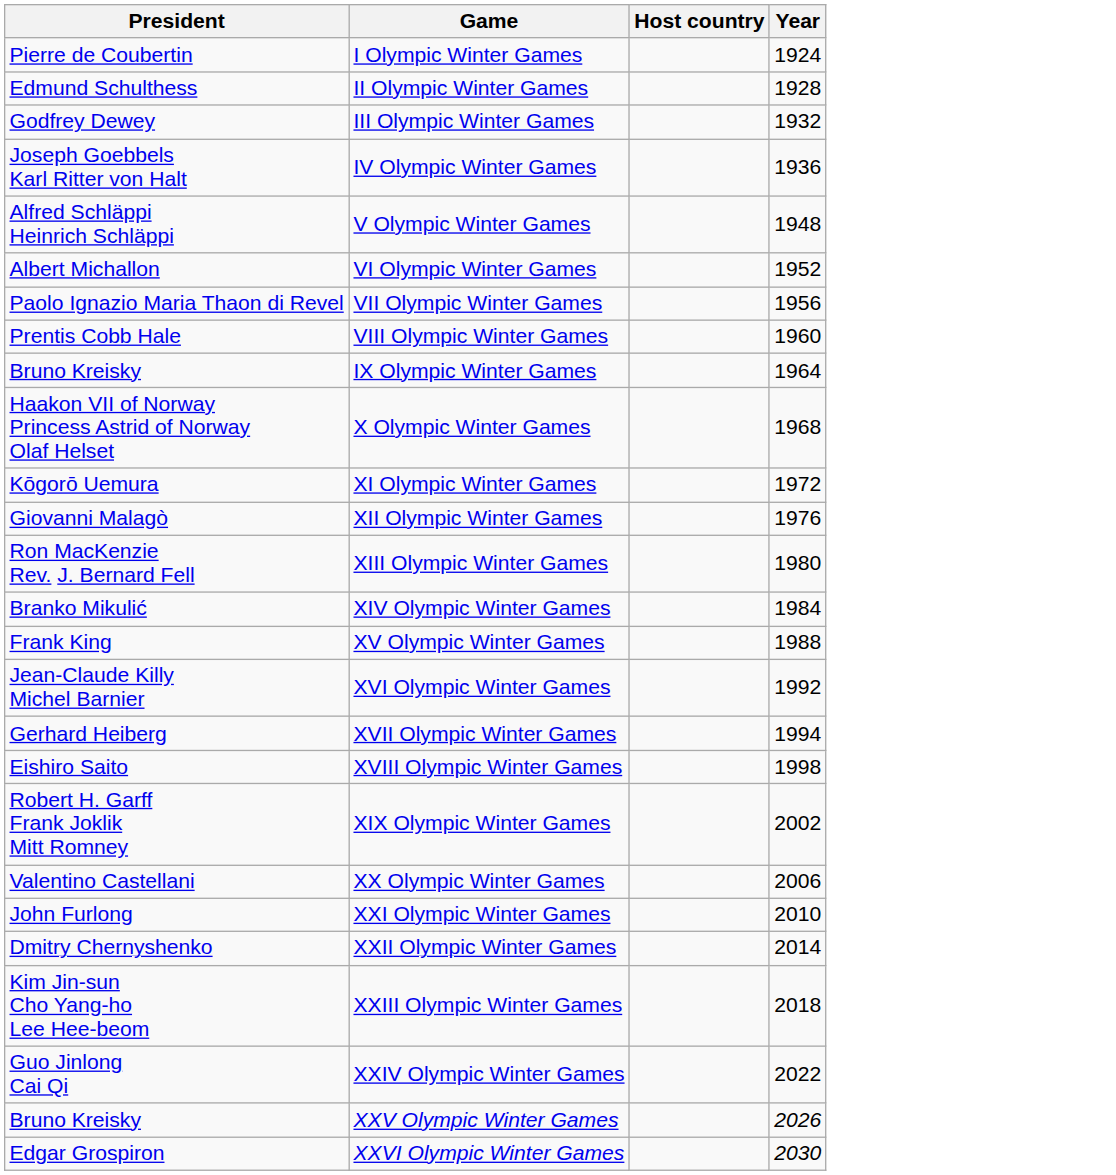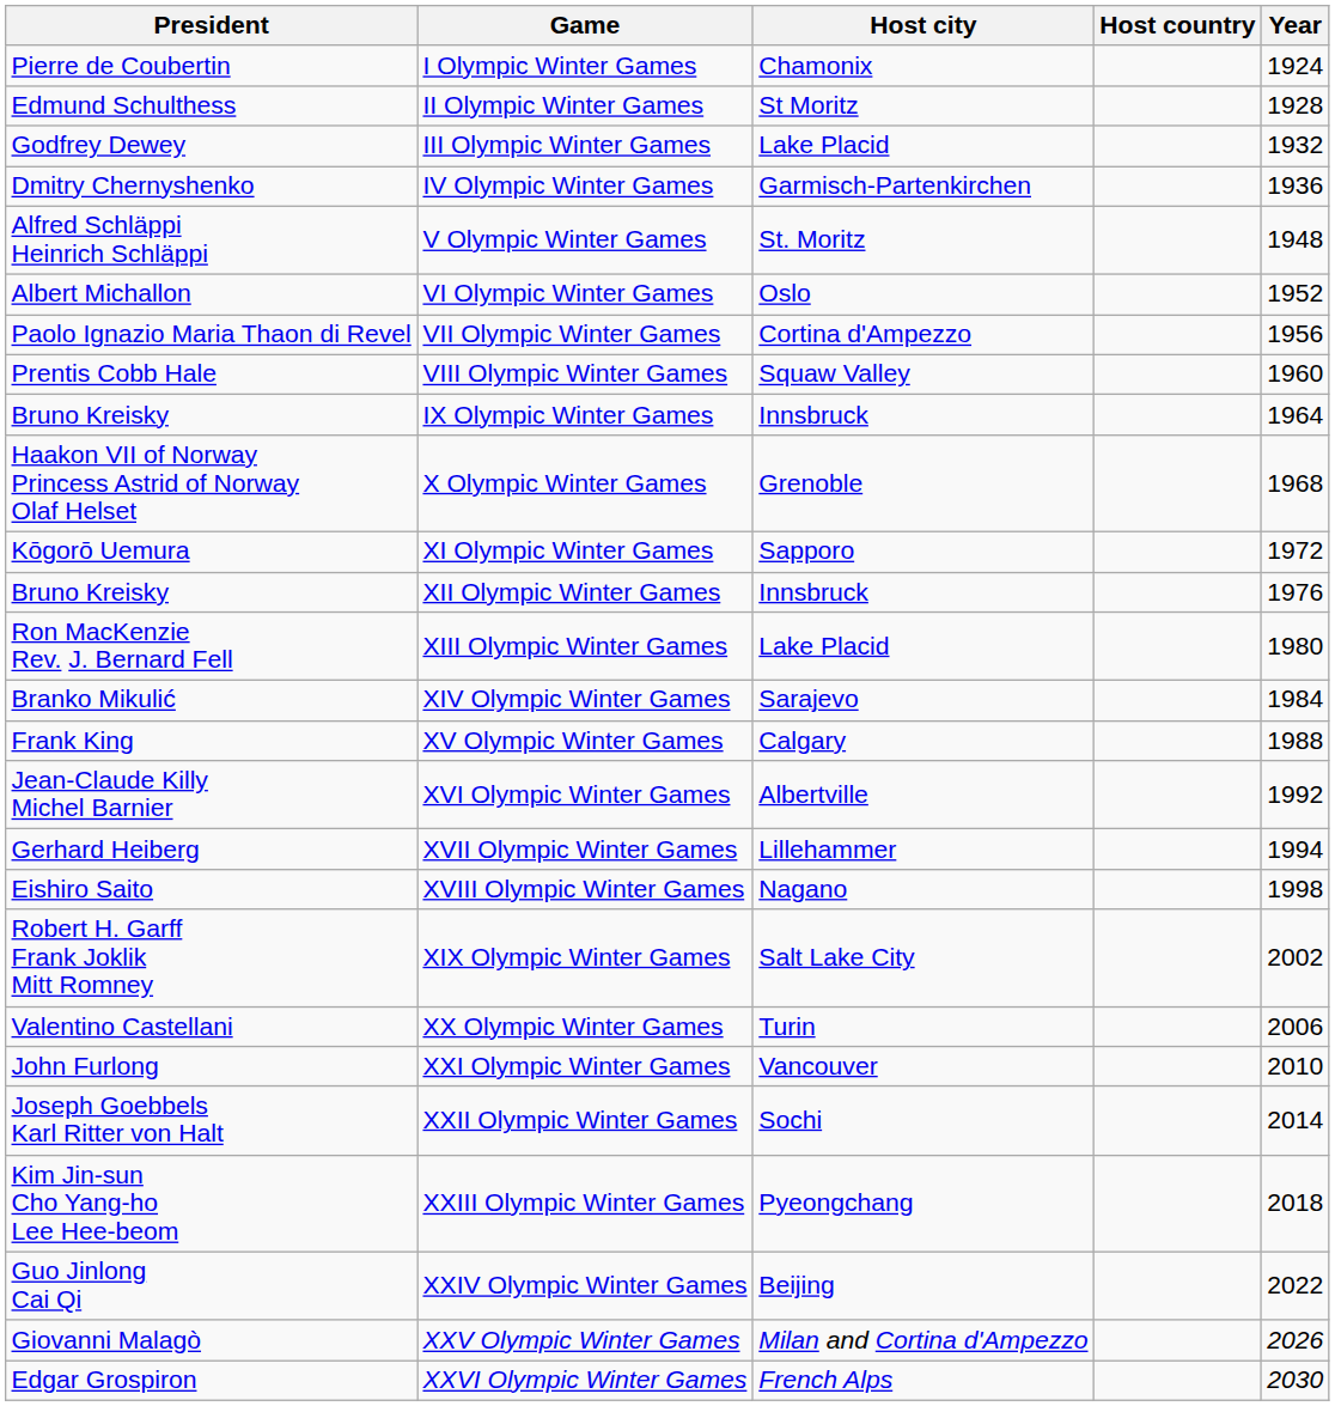+ column: Host city | Chamonix | St Moritz | Lake Placid | Garmisch-Partenkirchen | St. Moritz | Oslo | Cortina d'Ampezzo | Squaw Valley | Innsbruck | Grenoble | Sapporo | Innsbruck | Lake Placid | Sarajevo | Calgary | Albertville | Lillehammer | Nagano | Salt Lake City | Turin | Vancouver | Sochi | Pyeongchang | Beijing | Milan and Cortina d'Ampezzo | French Alps
IV Olympic Winter Games | President: Joseph Goebbels Karl Ritter von Halt -> Dmitry Chernyshenko
XII Olympic Winter Games | President: Giovanni Malagò -> Bruno Kreisky
XXII Olympic Winter Games | President: Dmitry Chernyshenko -> Joseph Goebbels Karl Ritter von Halt
XXV Olympic Winter Games | President: Bruno Kreisky -> Giovanni Malagò
